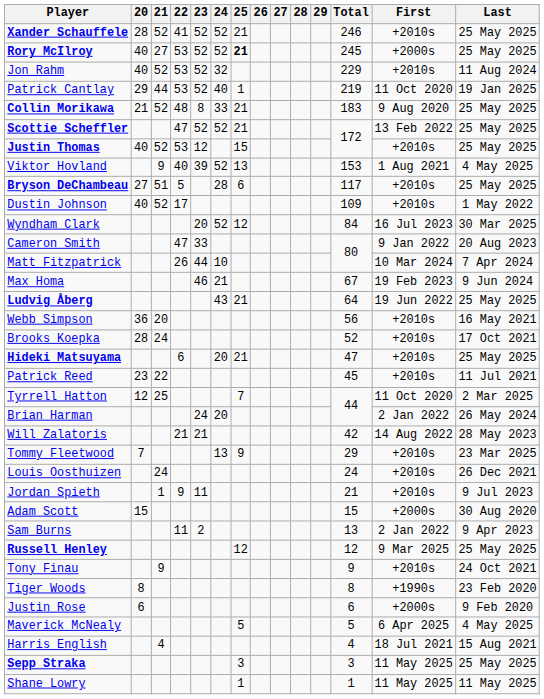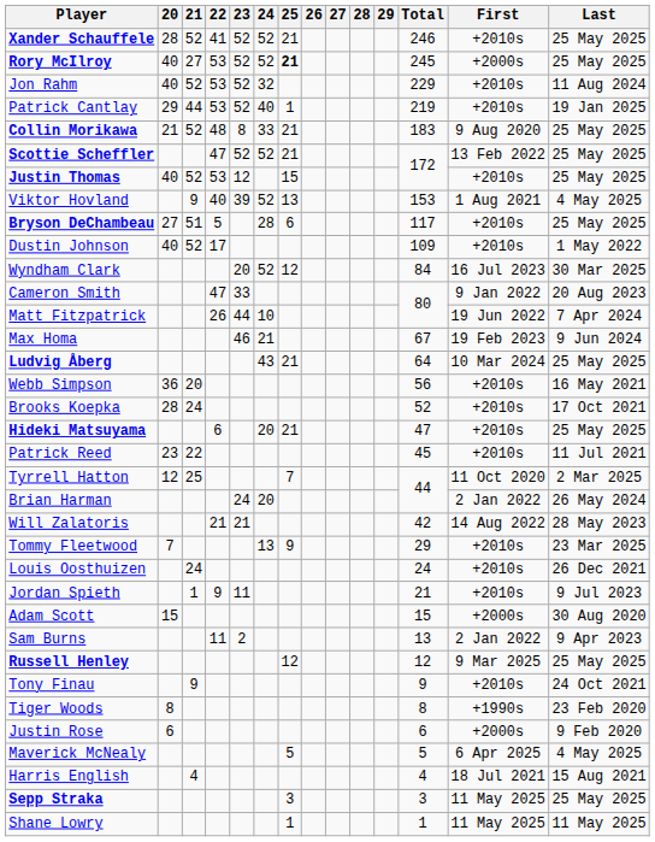Patrick Cantlay | First: 11 Oct 2020 -> +2010s
Matt Fitzpatrick | First: 10 Mar 2024 -> 19 Jun 2022
Ludvig Åberg | First: 19 Jun 2022 -> 10 Mar 2024
